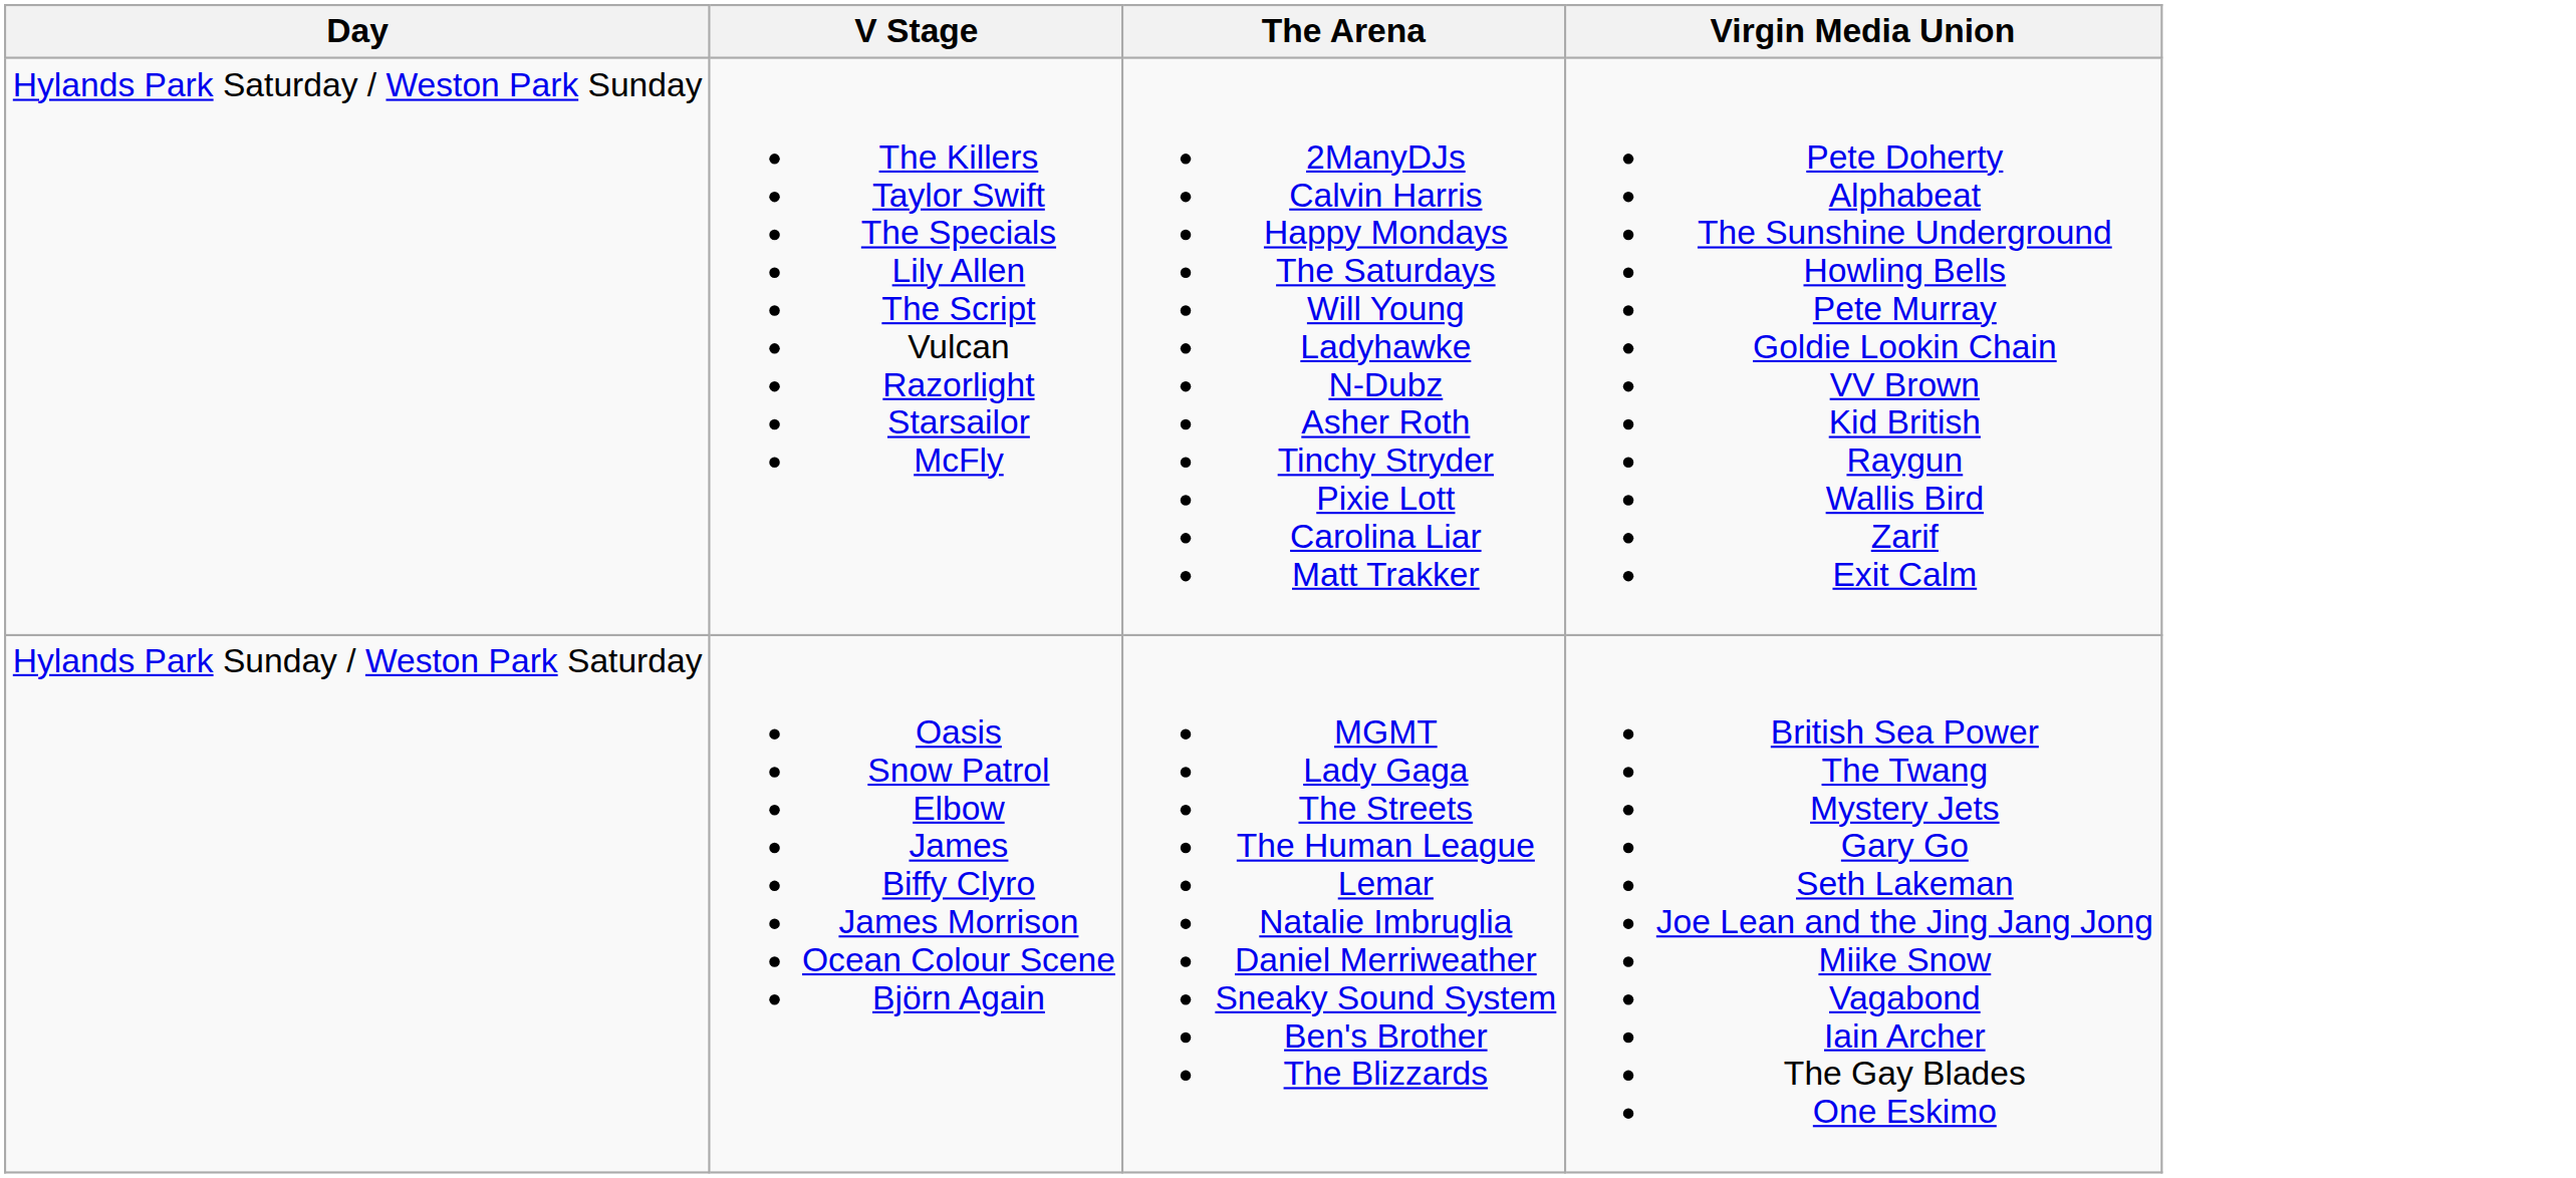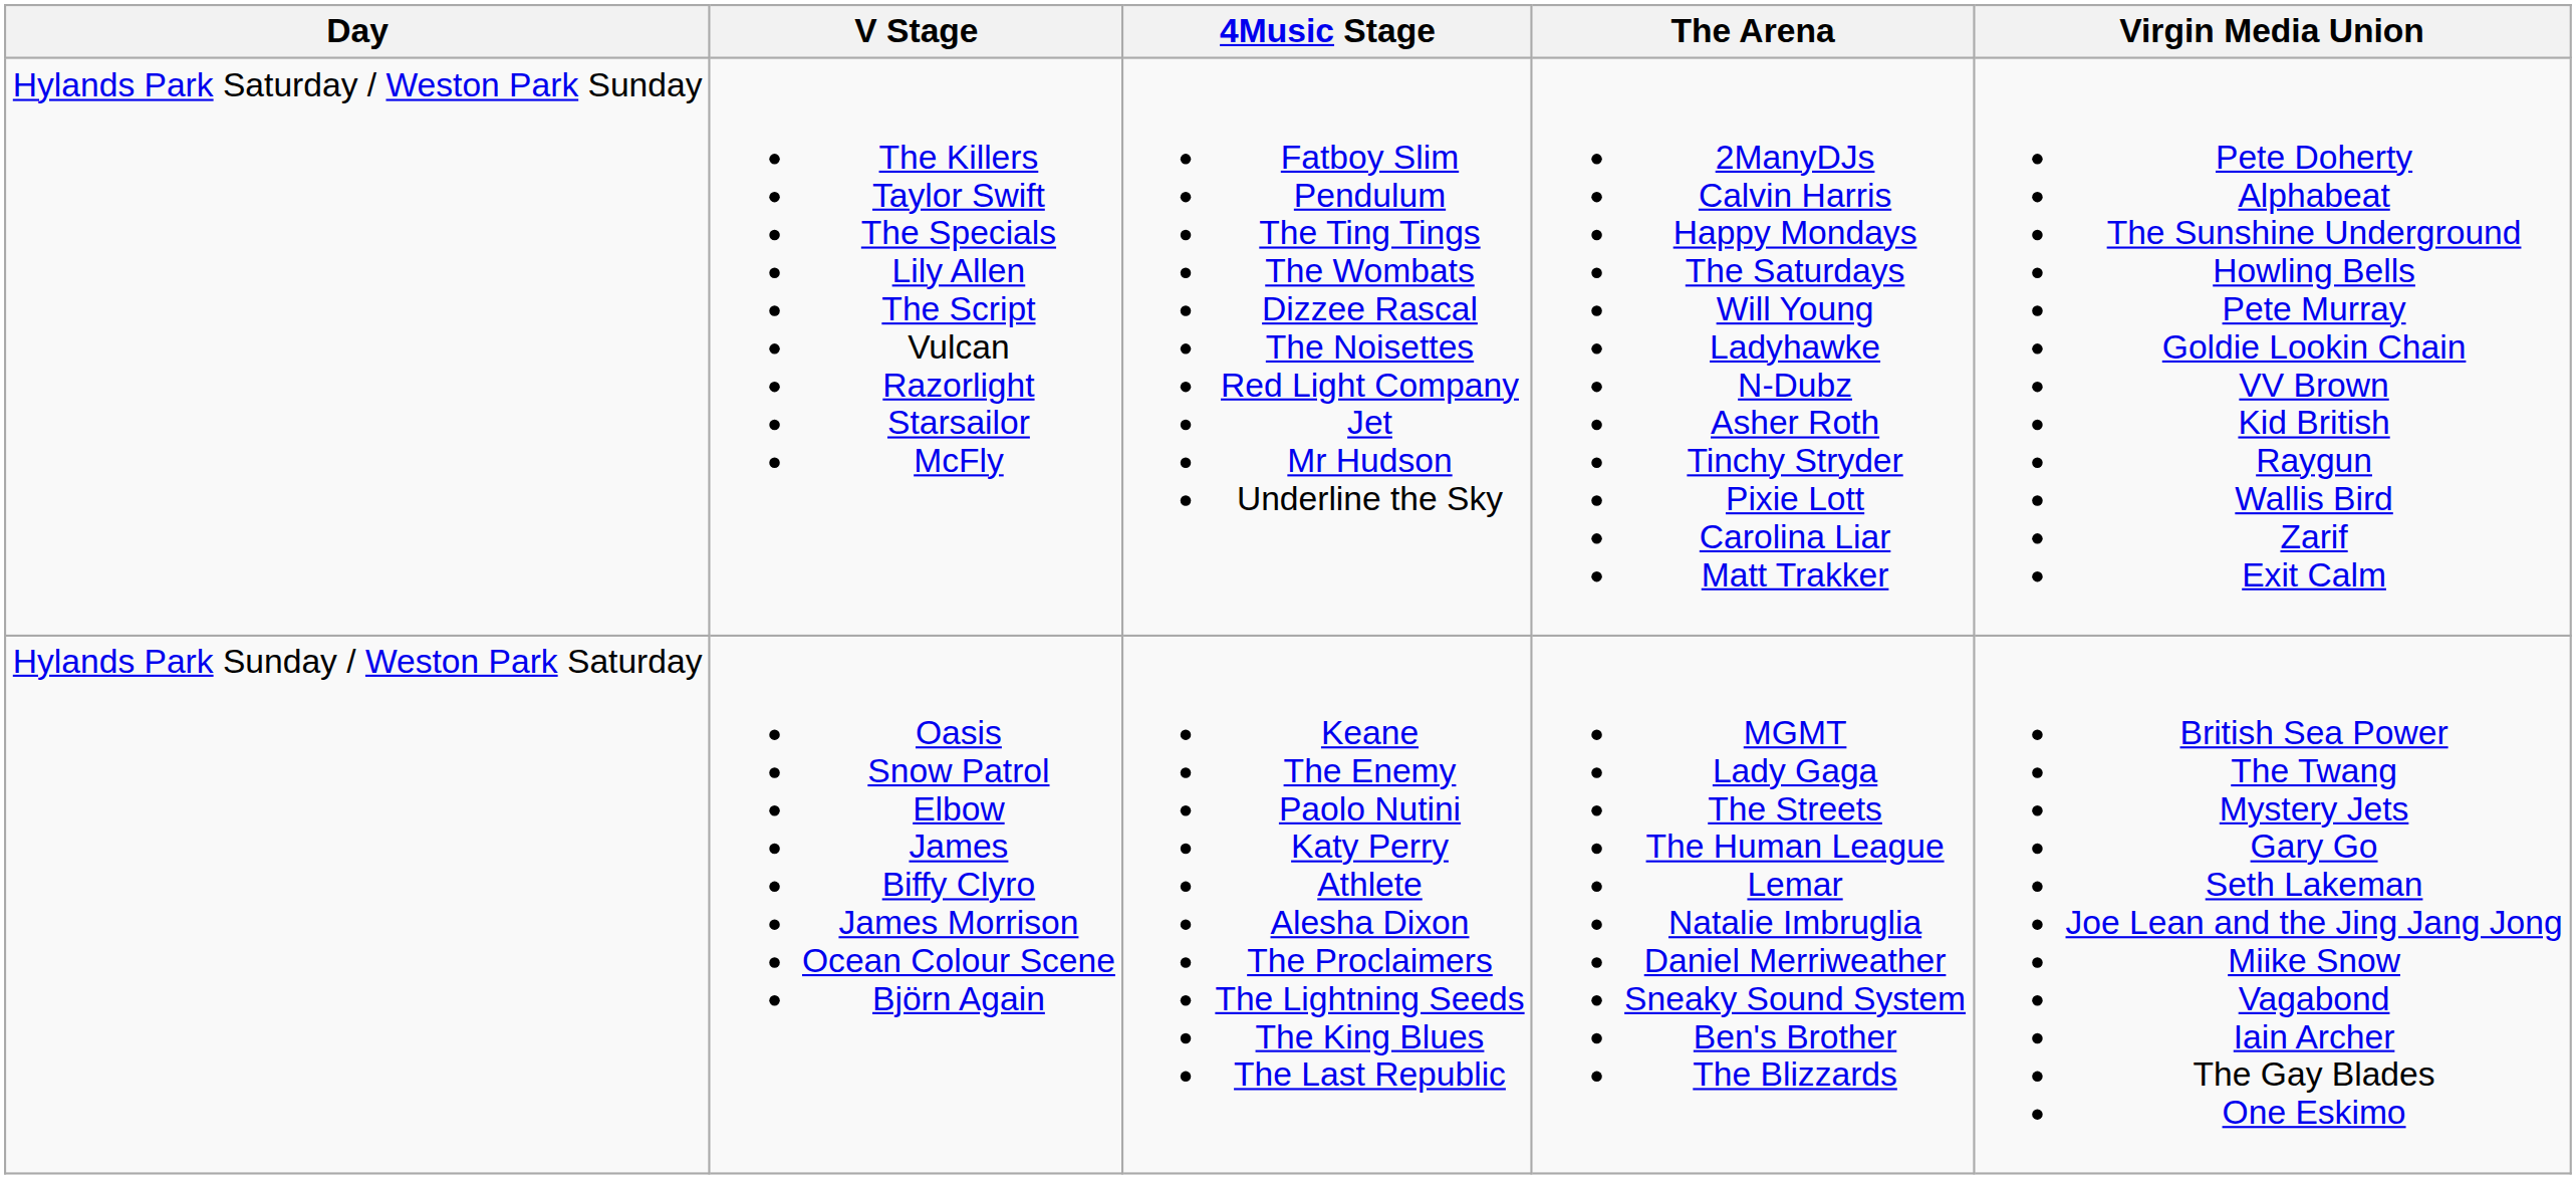+ column: 4Music Stage | Fatboy Slim Pendulum The Ting Tings The Wombats Dizzee Rascal The Noisettes Red Light Company Jet Mr Hudson Underline the Sky | Keane The Enemy Paolo Nutini Katy Perry Athlete Alesha Dixon The Proclaimers The Lightning Seeds The King Blues The Last Republic
